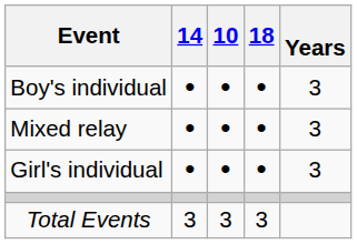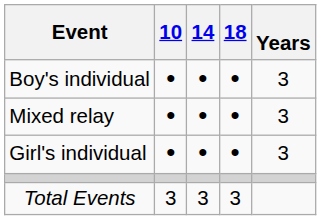columns swapped: 10 <-> 14
